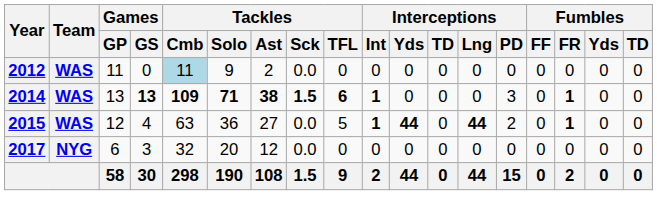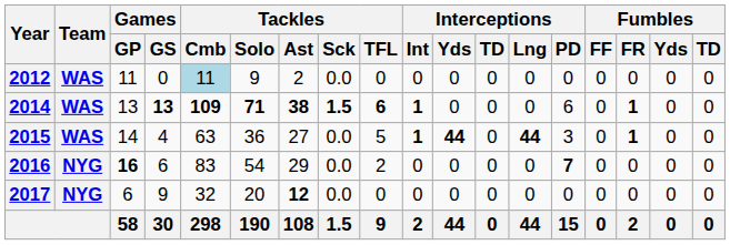2014 | Interceptions / PD: 3 -> 6
2015 | Games / GP: 12 -> 14
2015 | Interceptions / PD: 2 -> 3
+ row: 2016 | NYG | 16 | 6 | 83 | 54 | 29 | 0.0 | 2 | 0 | 0 | 0 | 0 | 7 | 0 | 0 | 0 | 0
2017 | Games / GS: 3 -> 9
2017 | Tackles / Ast: normal -> bold
